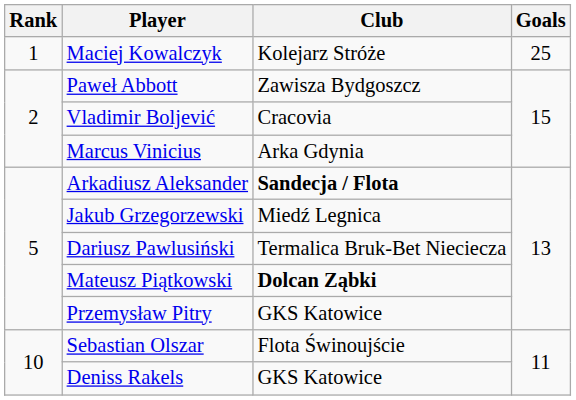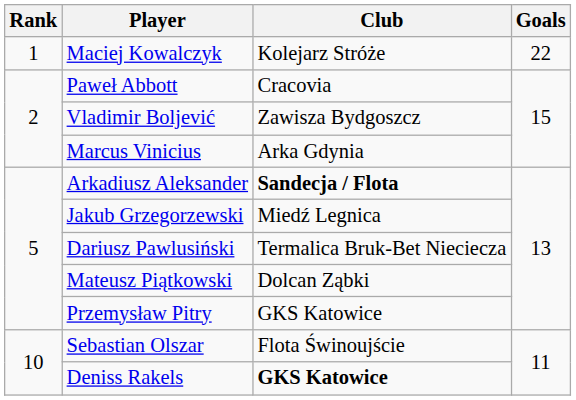Maciej Kowalczyk | Goals: 25 -> 22
Paweł Abbott | Club: Zawisza Bydgoszcz -> Cracovia
Vladimir Boljević | Club: Cracovia -> Zawisza Bydgoszcz
Mateusz Piątkowski | Club: bold -> normal
Deniss Rakels | Club: normal -> bold
